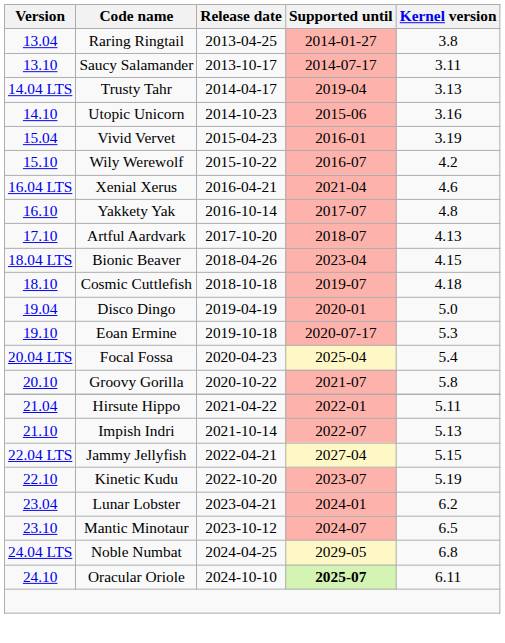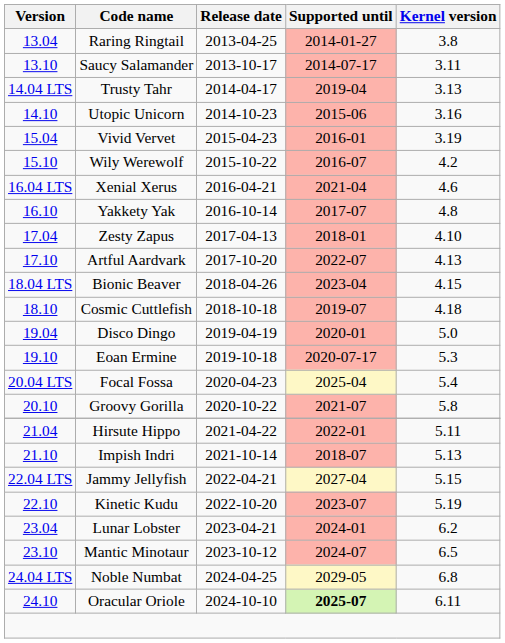+ row: 17.04 | Zesty Zapus | 2017-04-13 | 2018-01 | 4.10
Artful Aardvark | Supported until: 2018-07 -> 2022-07
Impish Indri | Supported until: 2022-07 -> 2018-07
